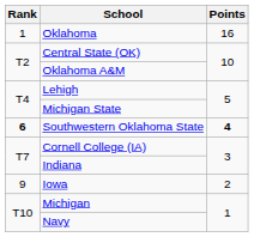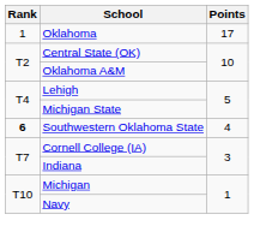Oklahoma | Points: 16 -> 17
Southwestern Oklahoma State | Points: bold -> normal
- row: 9 | Iowa | 2
